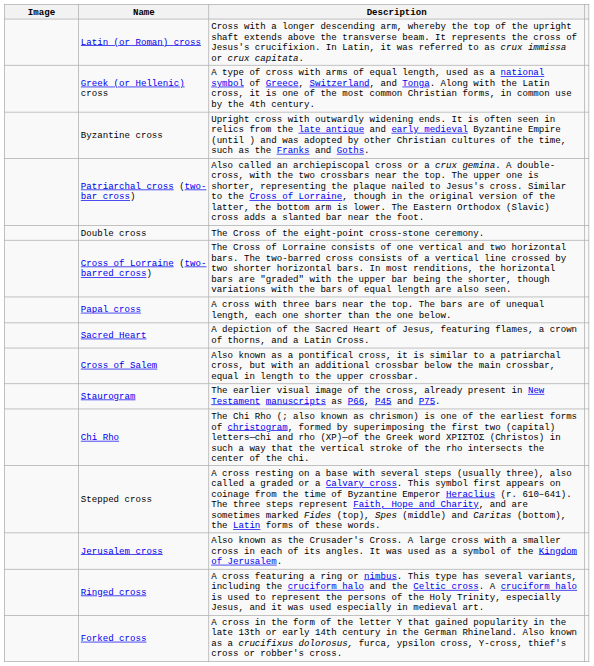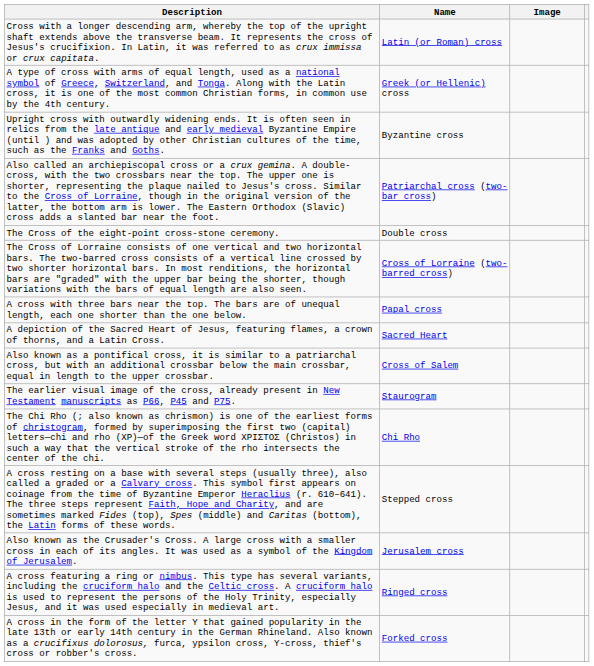columns swapped: Image <-> Description
